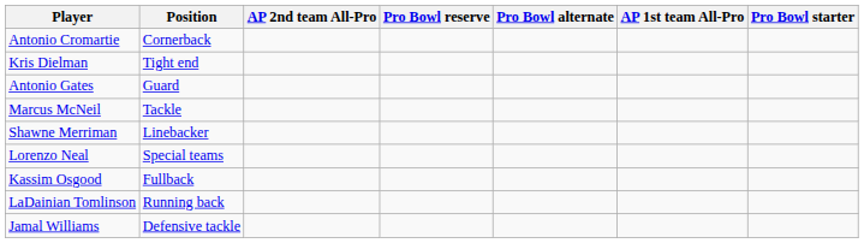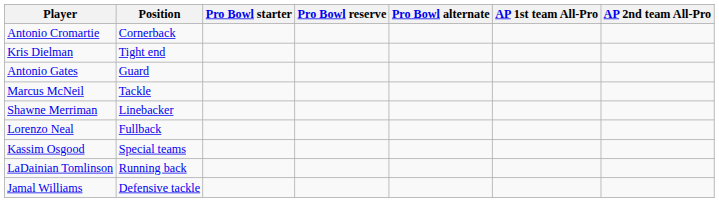columns swapped: Pro Bowl starter <-> AP 2nd team All-Pro
Lorenzo Neal | Position: Special teams -> Fullback
Kassim Osgood | Position: Fullback -> Special teams
